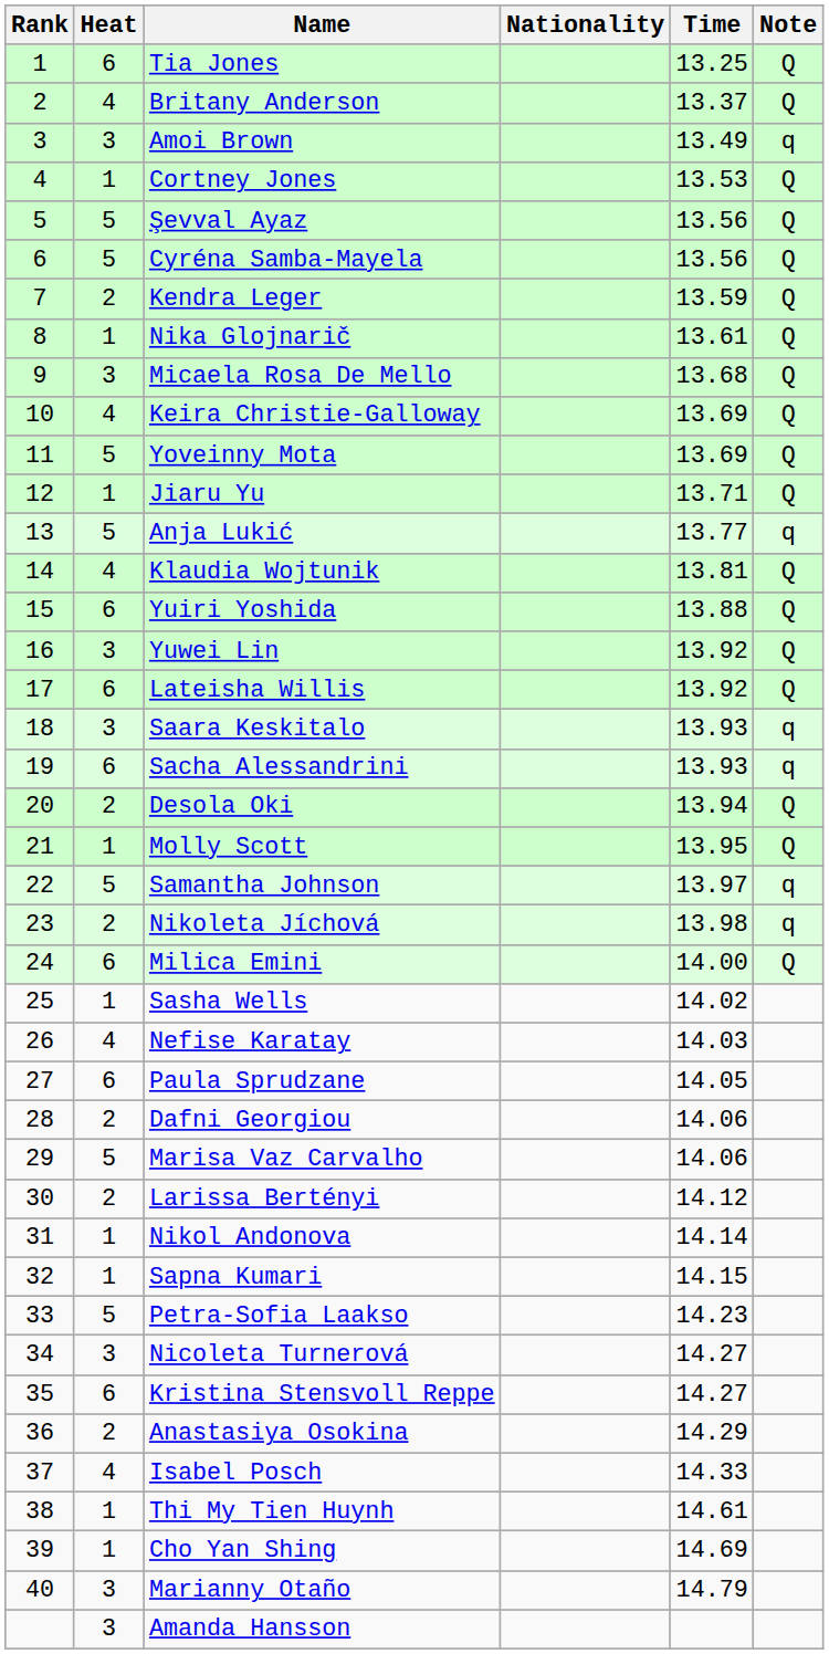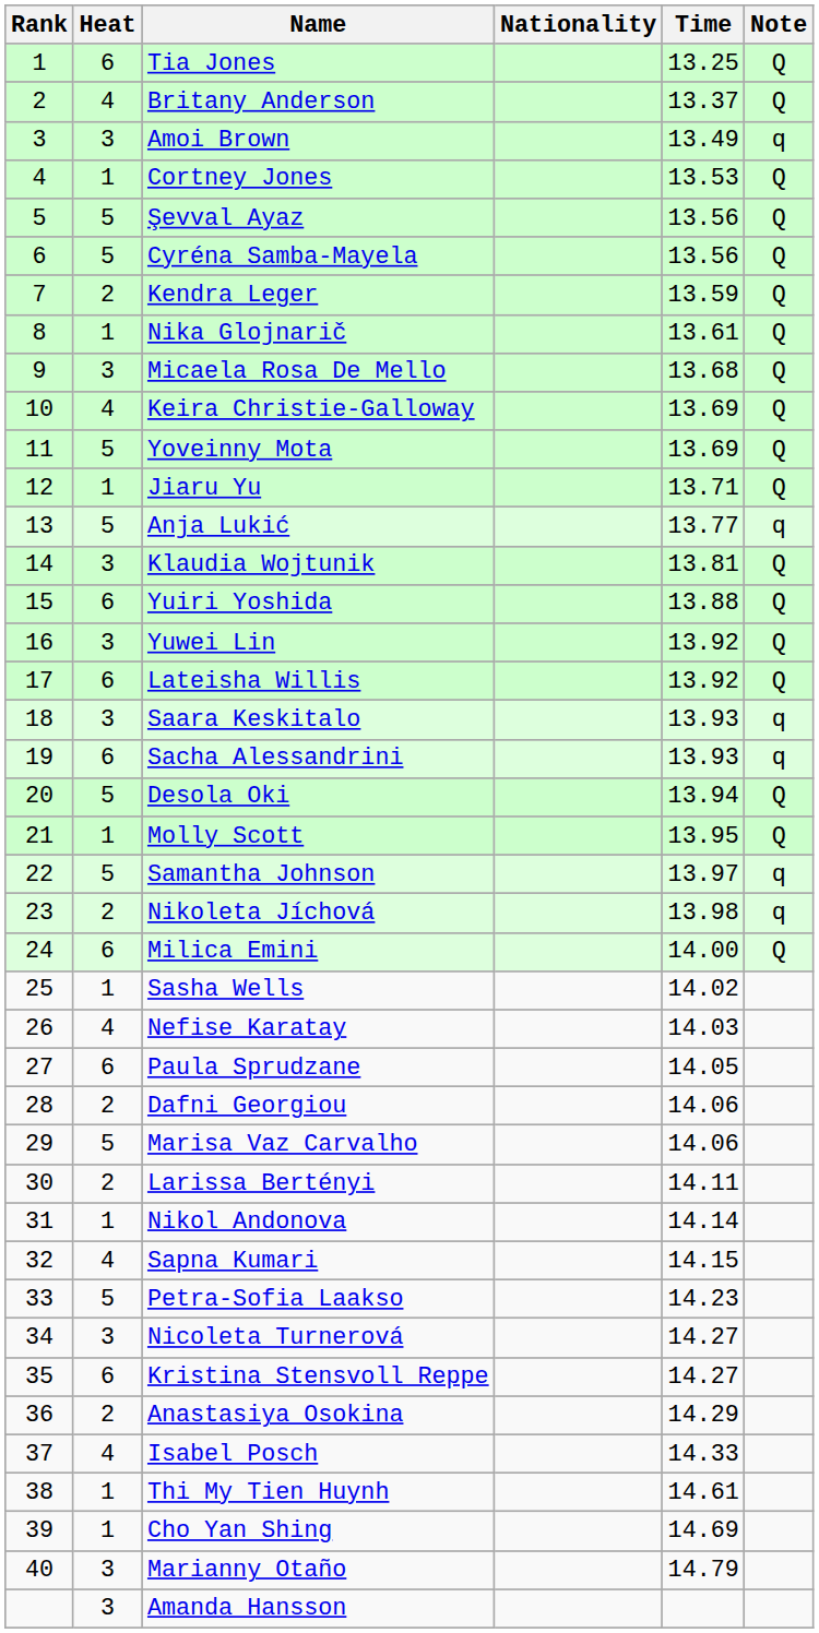Klaudia Wojtunik | Heat: 4 -> 3
Desola Oki | Heat: 2 -> 5
Larissa Bertényi | Time: 14.12 -> 14.11
Sapna Kumari | Heat: 1 -> 4
